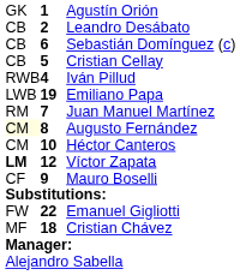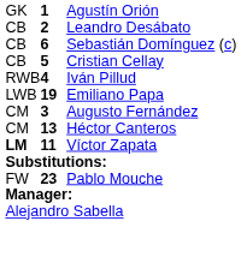- row: RM | 7 | Juan Manuel Martínez
Augusto Fernández | column 1: lightyellow background -> no background
Augusto Fernández | column 2: 8 -> 3
Héctor Canteros | column 2: 10 -> 13
Víctor Zapata | column 2: 12 -> 11
- row: CF | 9 | Mauro Boselli
- row: FW | 22 | Emanuel Gigliotti
+ row: FW | 23 | Pablo Mouche
- row: MF | 18 | Cristian Chávez
